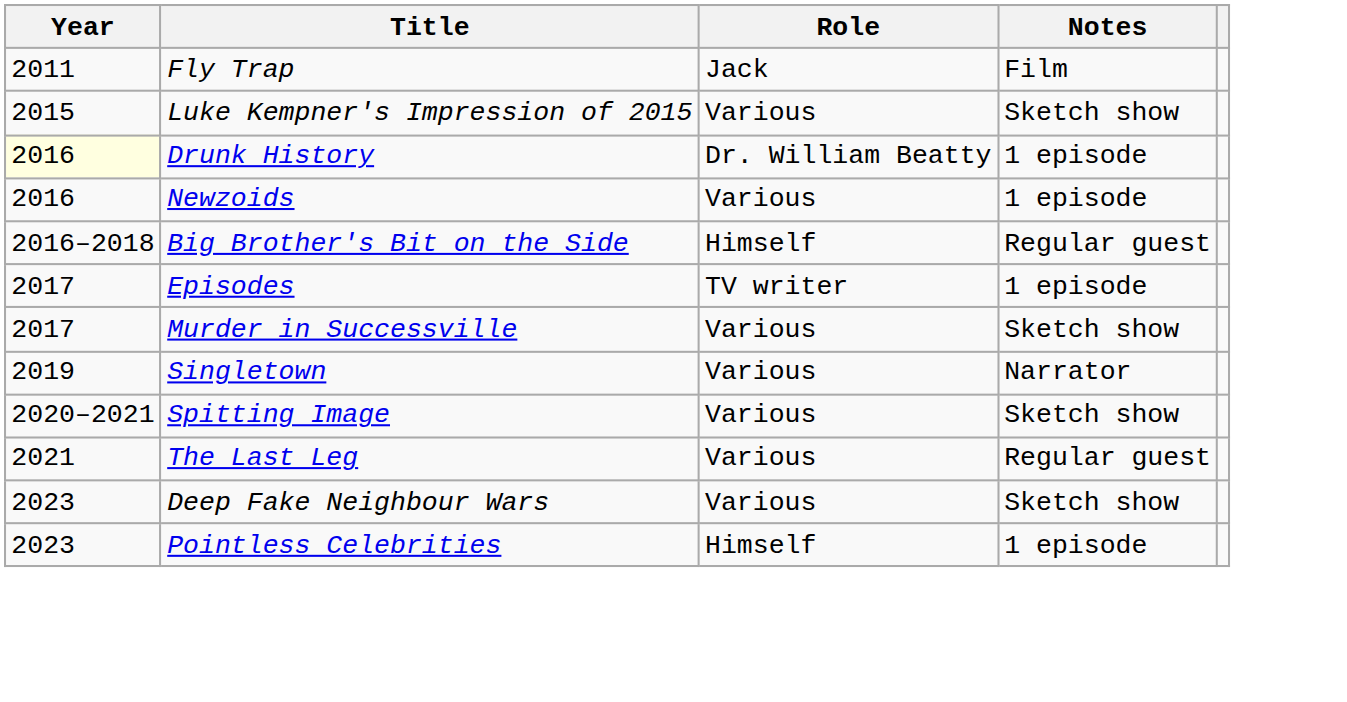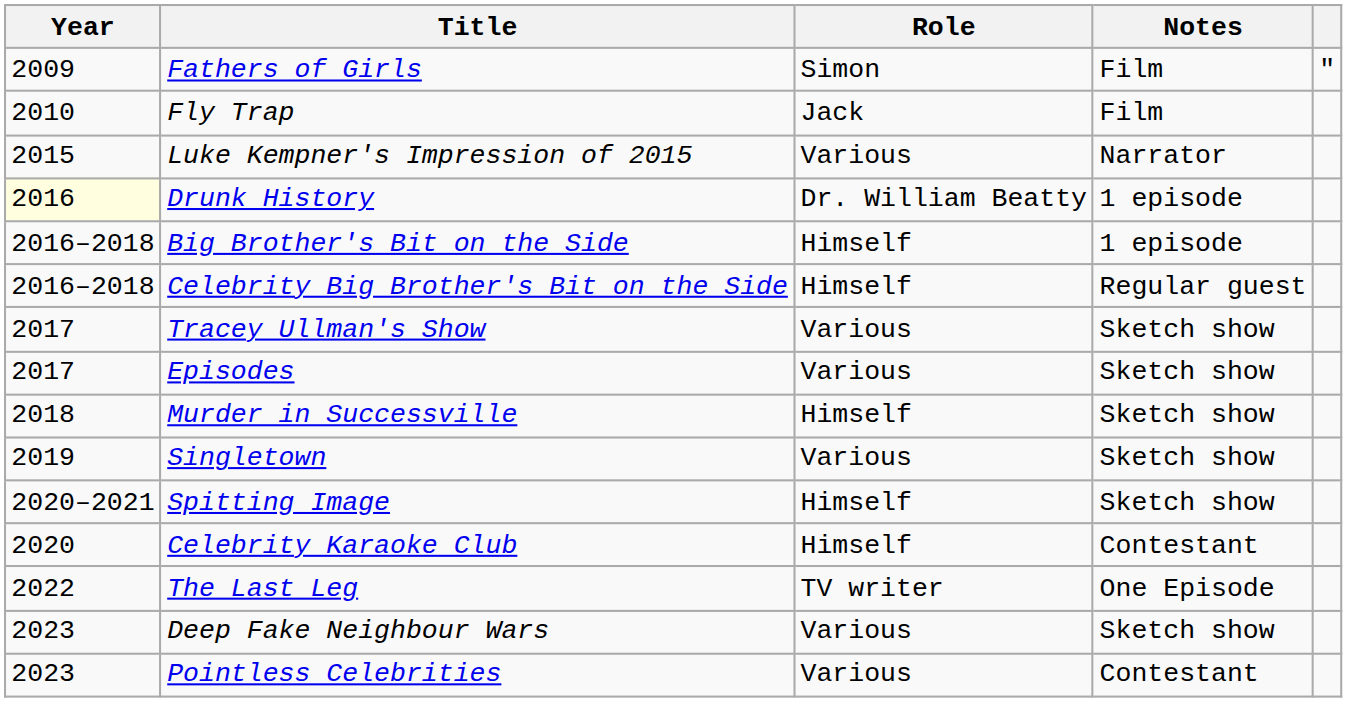+ row: 2009 | Fathers of Girls | Simon | Film | "
Fly Trap | Year: 2011 -> 2010
Luke Kempner's Impression of 2015 | Notes: Sketch show -> Narrator
- row: 2016 | Newzoids | Various | 1 episode
Big Brother's Bit on the Side | Notes: Regular guest -> 1 episode
+ row: 2016–2018 | Celebrity Big Brother's Bit on the Side | Himself | Regular guest
+ row: 2017 | Tracey Ullman's Show | Various | Sketch show
Episodes | Role: TV writer -> Various
Episodes | Notes: 1 episode -> Sketch show
Murder in Successville | Year: 2017 -> 2018
Murder in Successville | Role: Various -> Himself
Singletown | Notes: Narrator -> Sketch show
Spitting Image | Role: Various -> Himself
+ row: 2020 | Celebrity Karaoke Club | Himself | Contestant
The Last Leg | Year: 2021 -> 2022
The Last Leg | Role: Various -> TV writer
The Last Leg | Notes: Regular guest -> One Episode
Pointless Celebrities | Role: Himself -> Various
Pointless Celebrities | Notes: 1 episode -> Contestant
